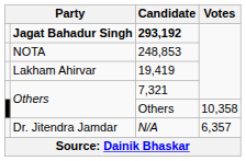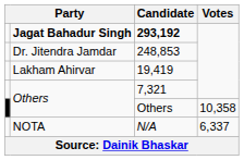248,853 | column 2: NOTA -> Dr. Jitendra Jamdar
N/A | column 2: Dr. Jitendra Jamdar -> NOTA
N/A | Votes: 6,357 -> 6,337
